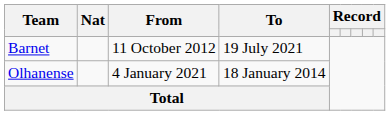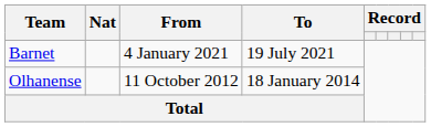Barnet | From: 11 October 2012 -> 4 January 2021
Olhanense | From: 4 January 2021 -> 11 October 2012
